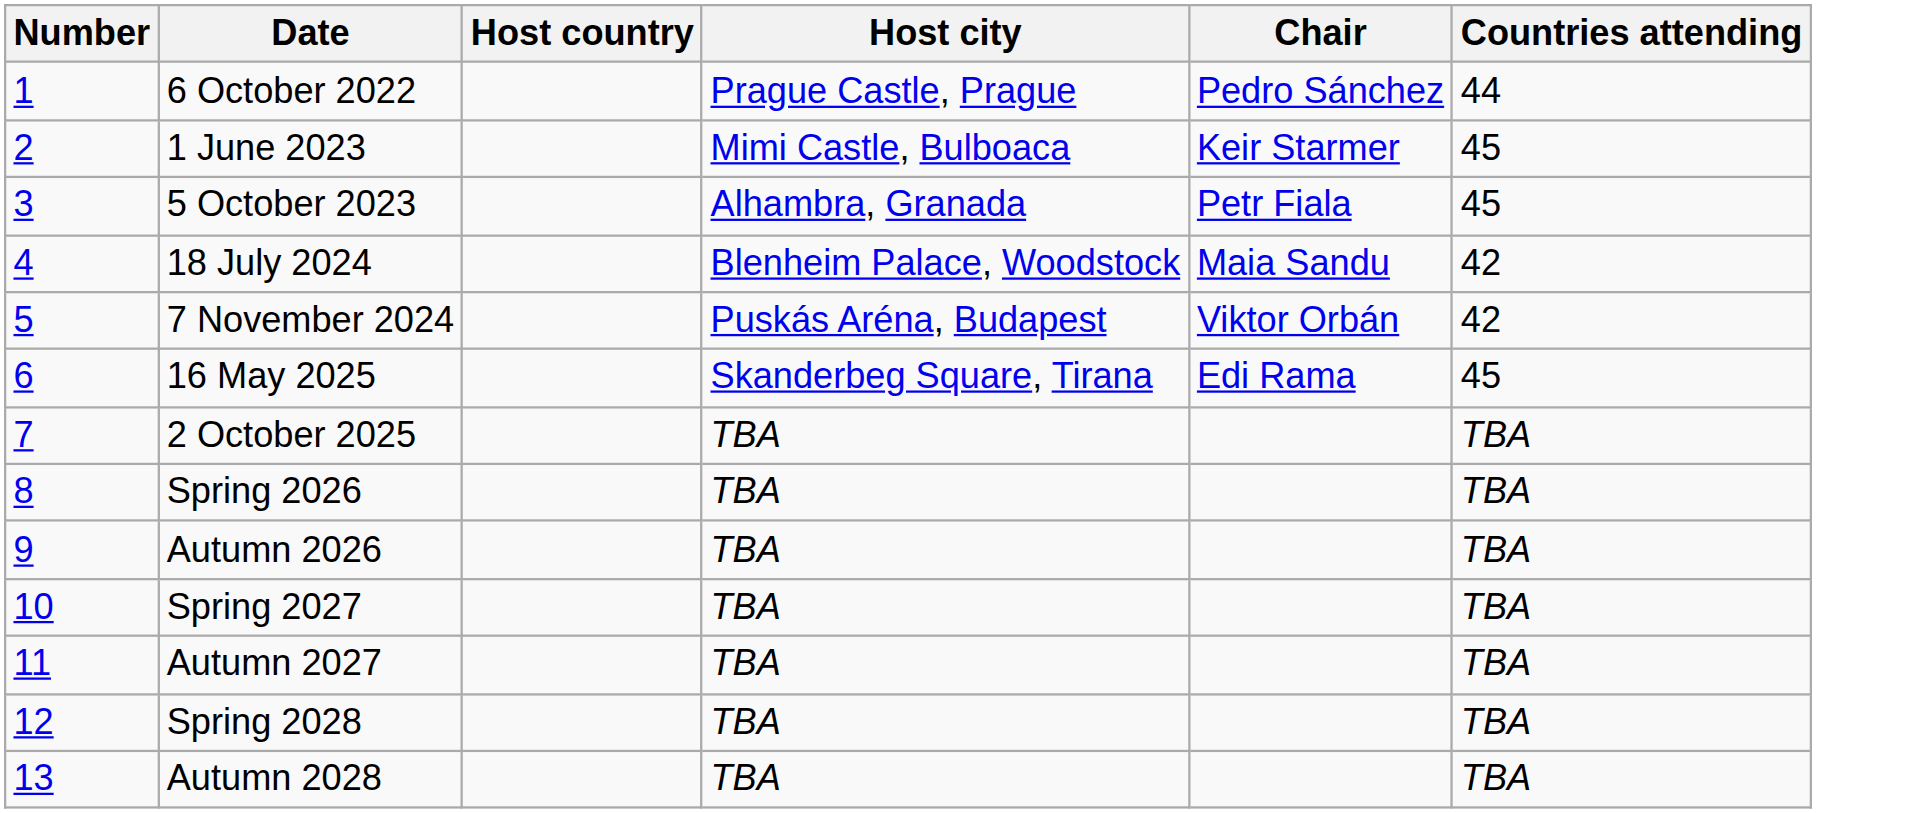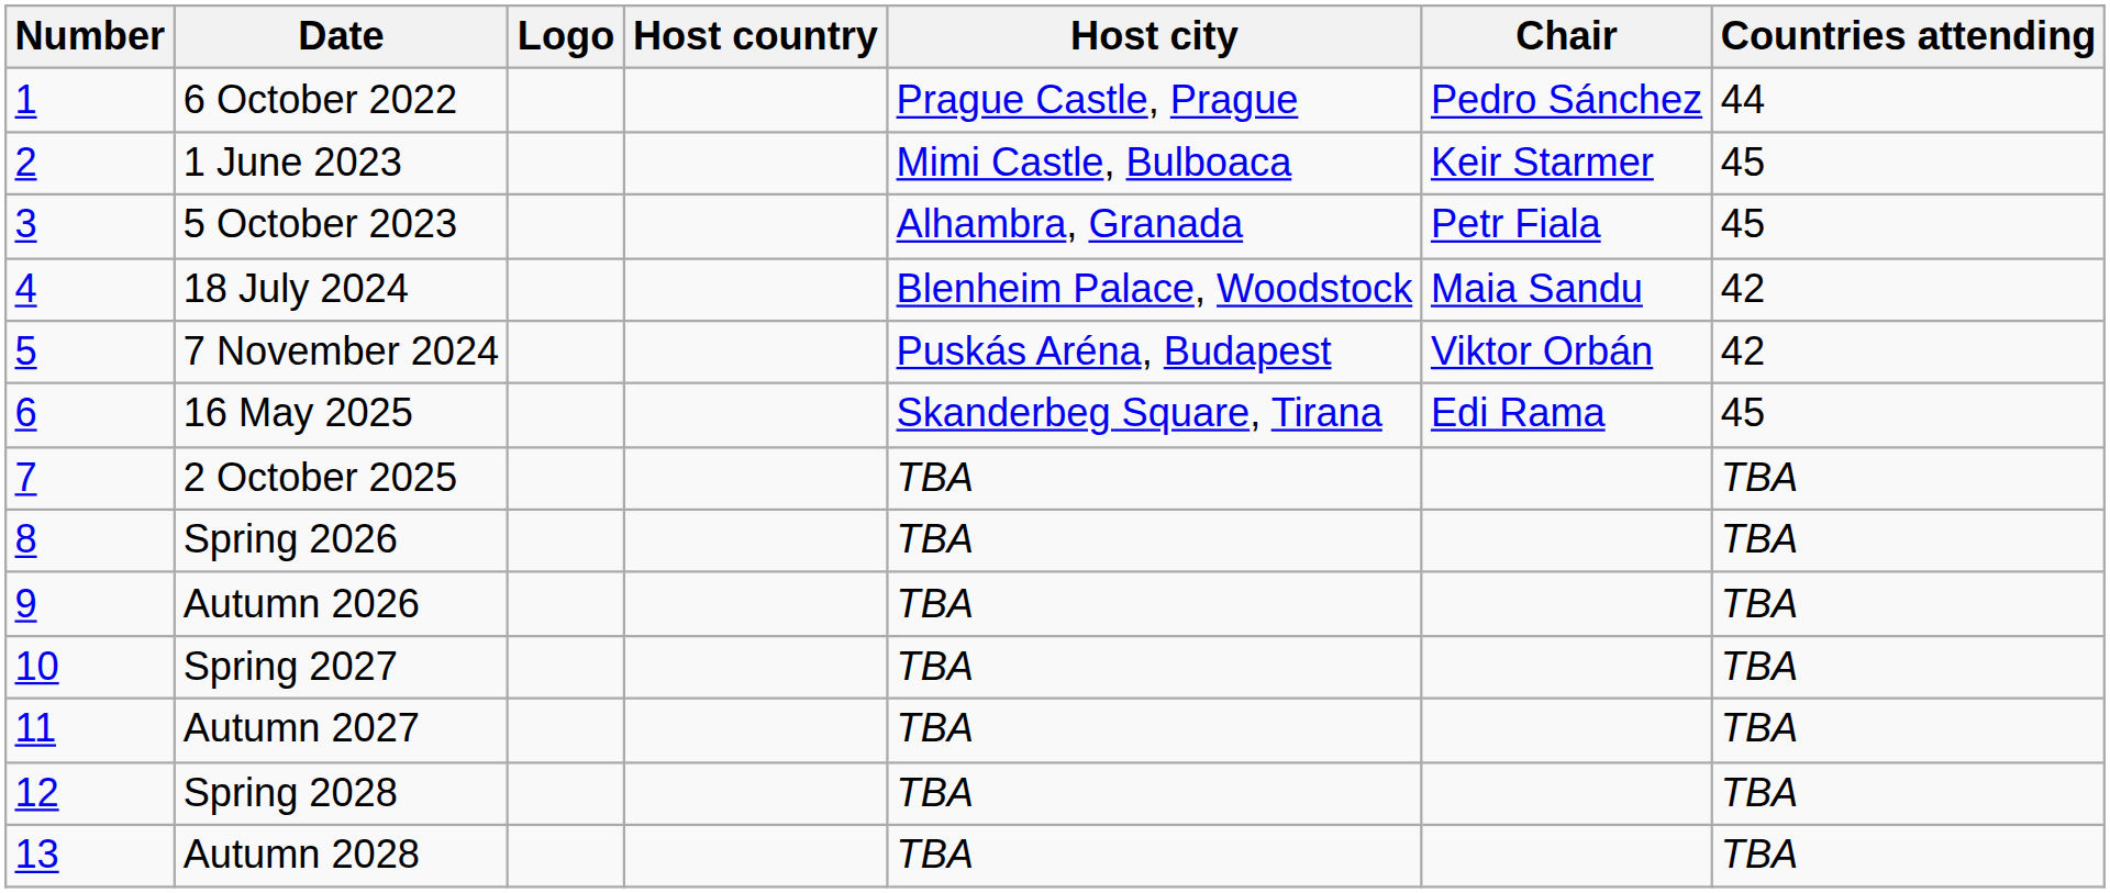+ column: Logo
